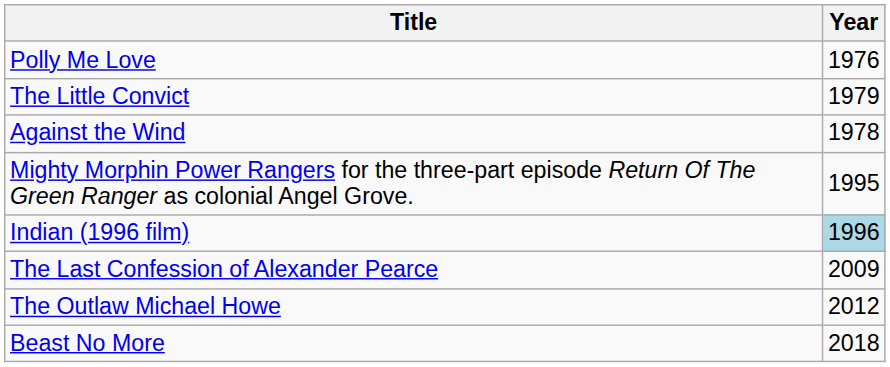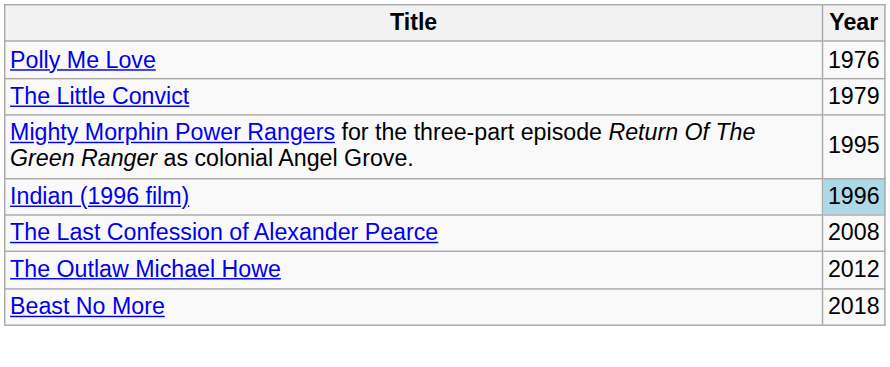- row: Against the Wind | 1978
The Last Confession of Alexander Pearce | Year: 2009 -> 2008
